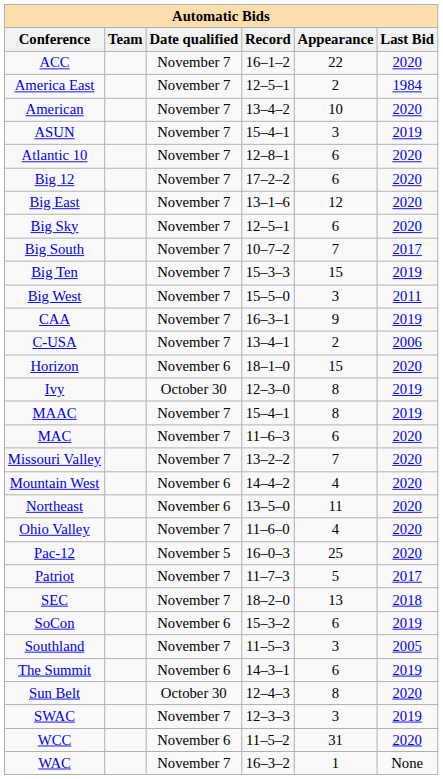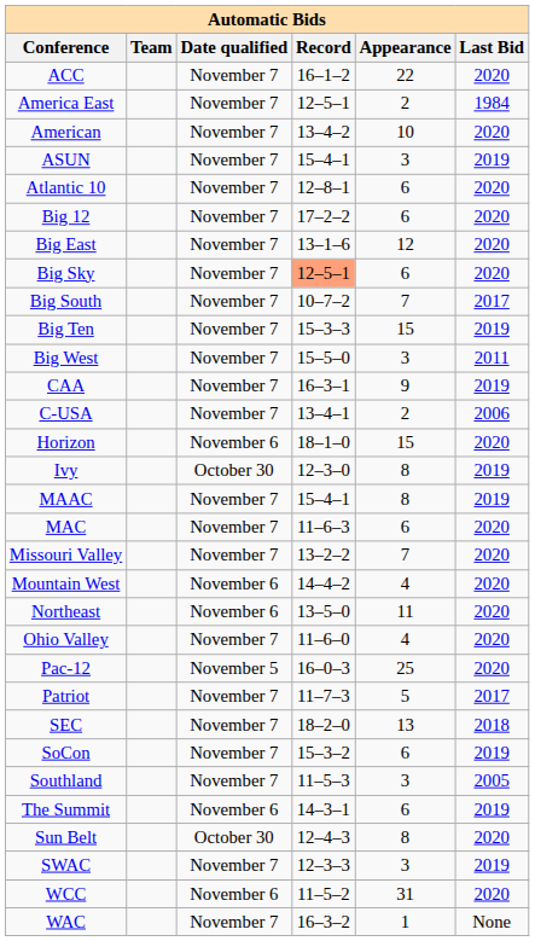Big Sky | Record: no background -> lightsalmon background
SoCon | Date qualified: November 6 -> November 7
